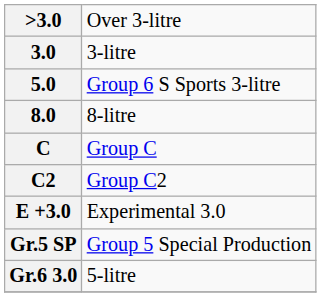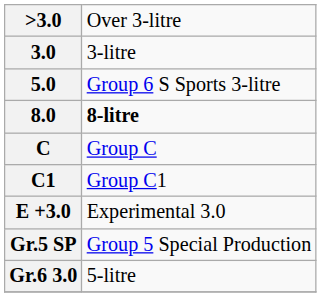8.0 | column 2: normal -> bold
+ row: C1 | Group C1
- row: C2 | Group C2
